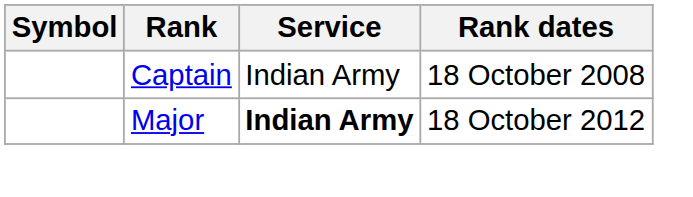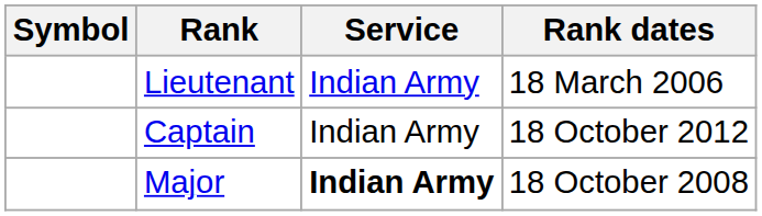+ row: Lieutenant | Indian Army | 18 March 2006
Captain | Rank dates: 18 October 2008 -> 18 October 2012
Major | Rank dates: 18 October 2012 -> 18 October 2008
